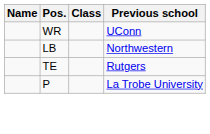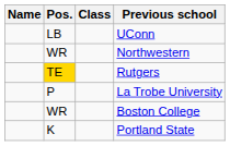UConn | Pos.: WR -> LB
Northwestern | Pos.: LB -> WR
Rutgers | Pos.: no background -> gold background
+ row: WR | Boston College
+ row: K | Portland State
